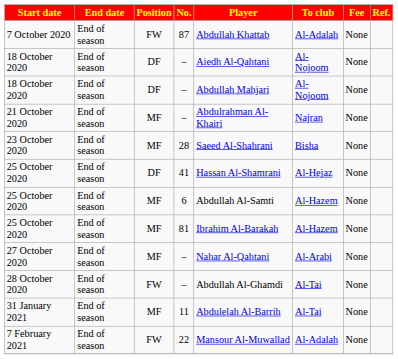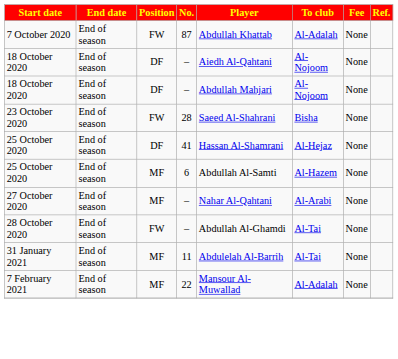- row: 21 October 2020 | End of season | MF | – | Abdulrahman Al-Khairi | Najran | None
23 October 2020 | Position: MF -> FW
- row: 25 October 2020 | End of season | MF | 81 | Ibrahim Al-Barakah | Al-Hazem | None
7 February 2021 | Position: FW -> MF
